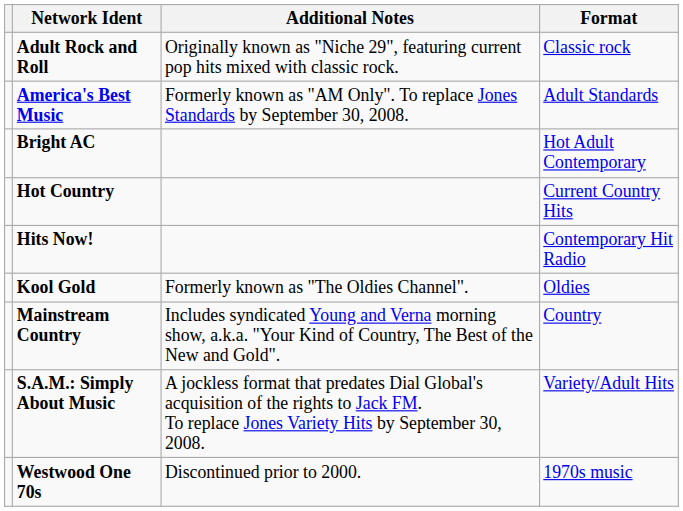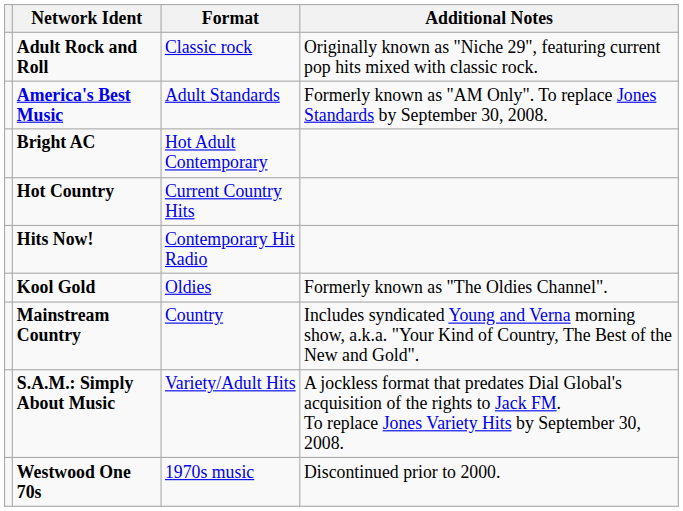columns swapped: Format <-> Additional Notes
